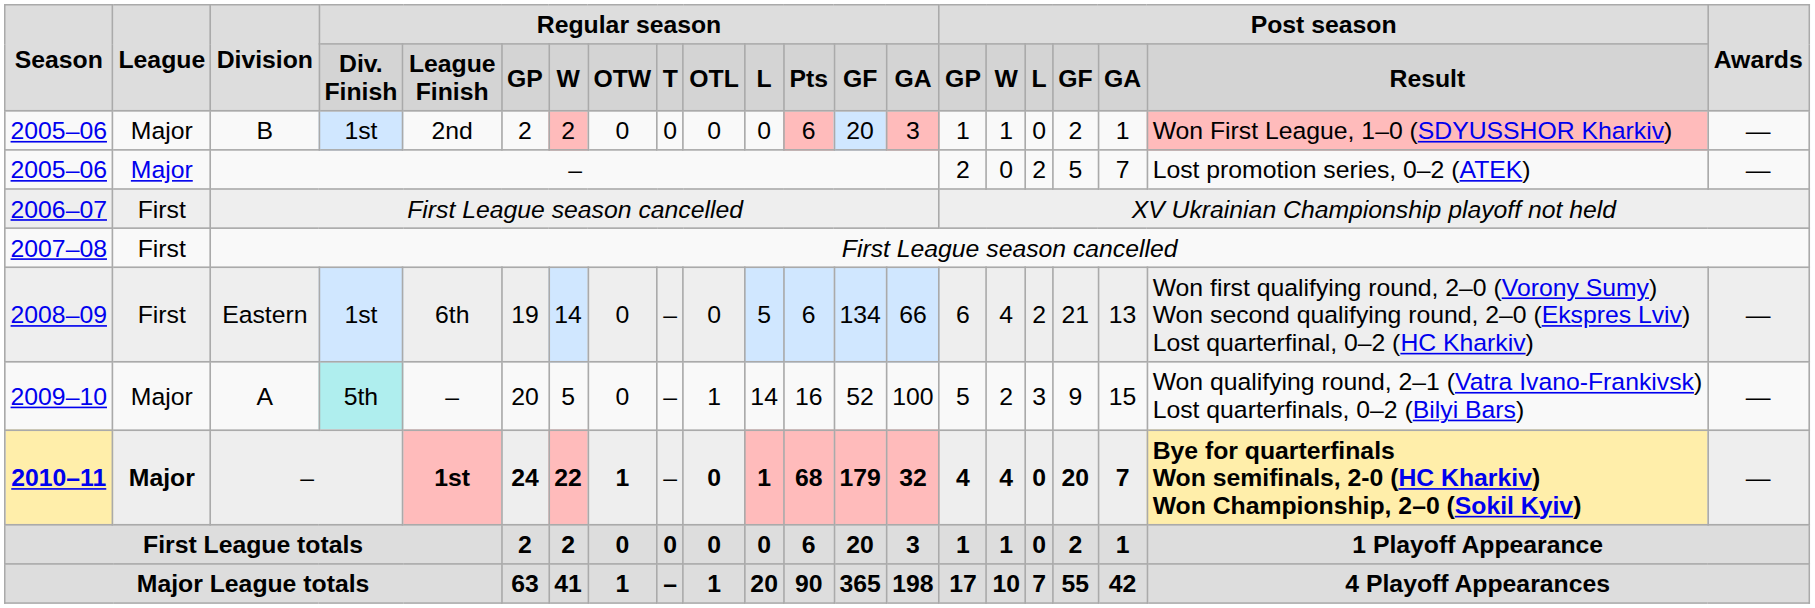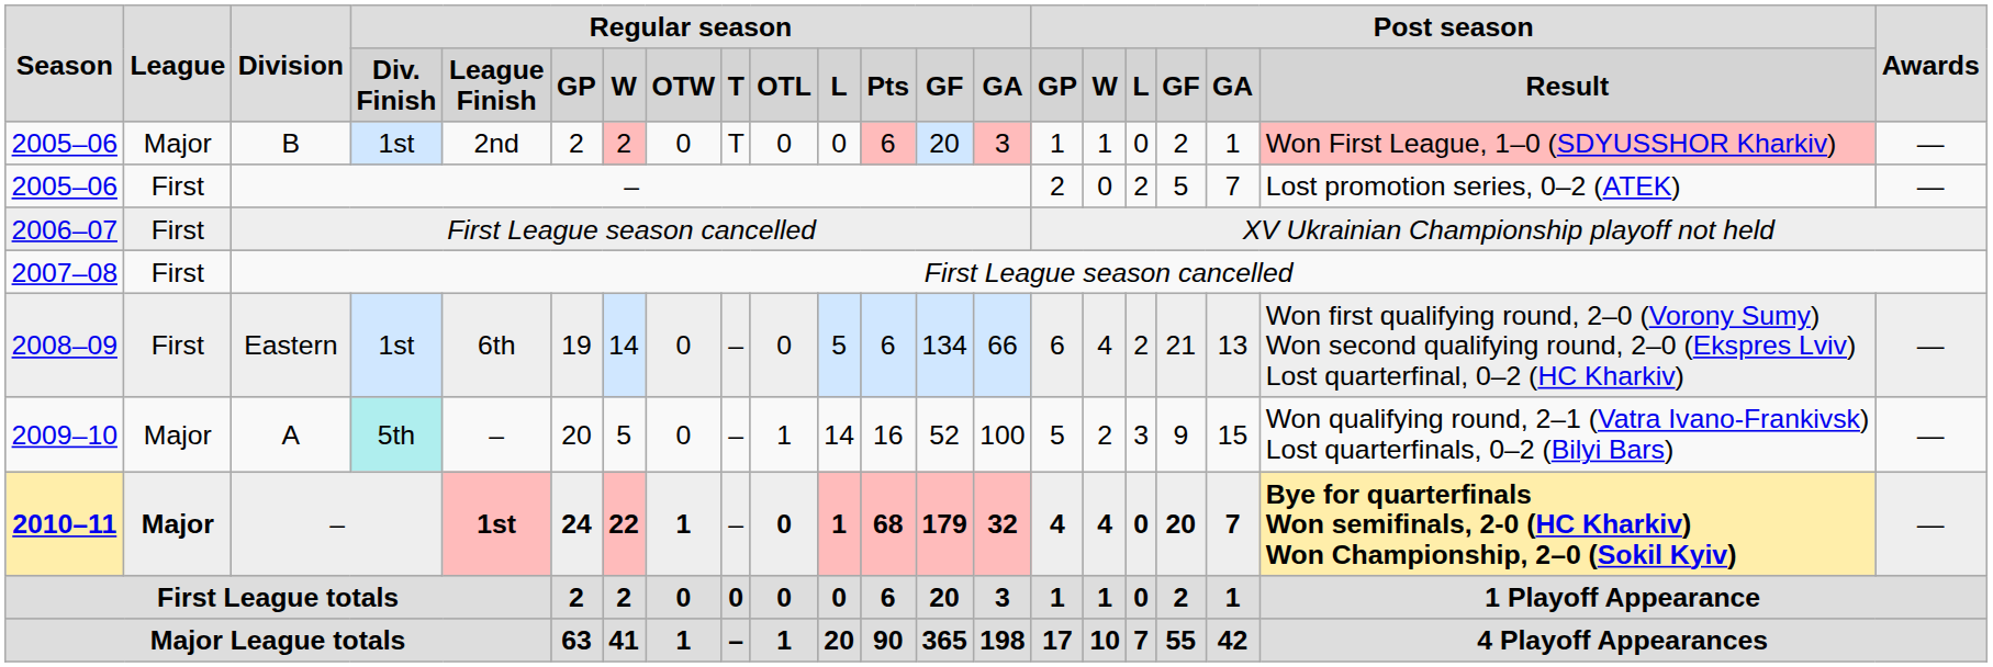2005–06 / B | column 9: 0 -> T
2005–06 / – | column 2: Major -> First
